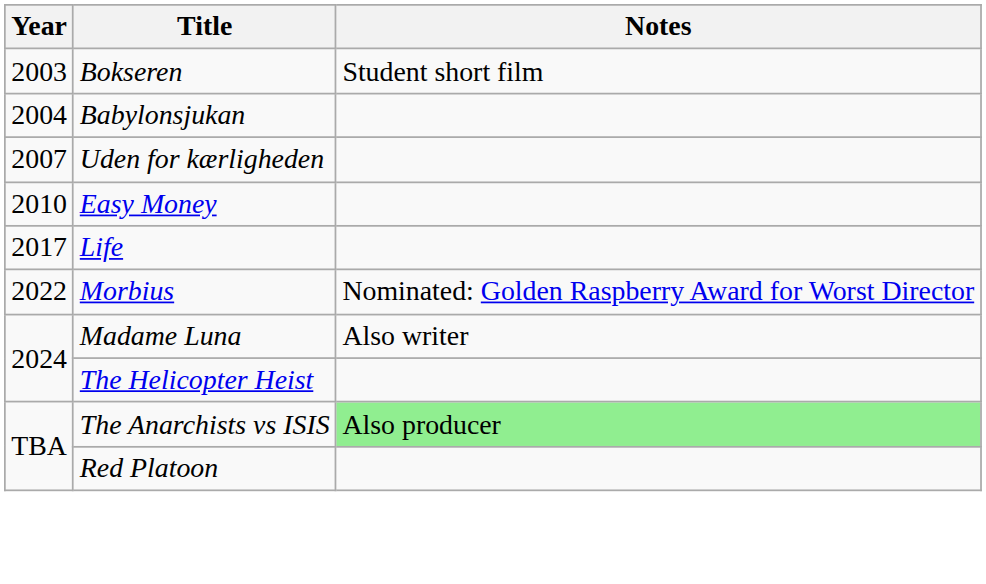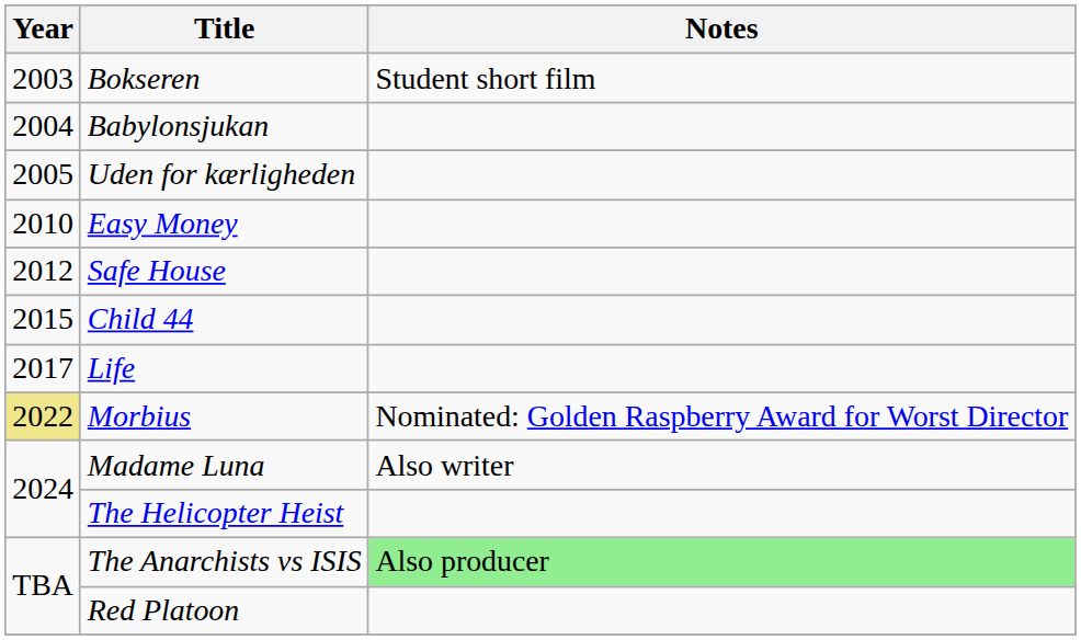Uden for kærligheden | Year: 2007 -> 2005
+ row: 2012 | Safe House
+ row: 2015 | Child 44
Morbius | Year: no background -> khaki background
